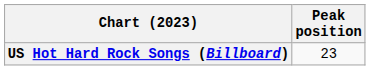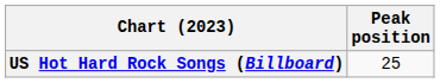US Hot Hard Rock Songs (Billboard) | Peak position: 23 -> 25
